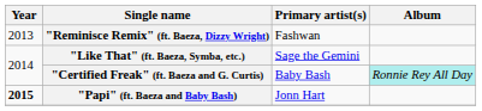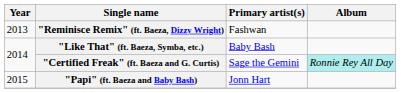"Like That" (ft. Baeza, Symba, etc.) | Primary artist(s): Sage the Gemini -> Baby Bash
"Certified Freak" (ft. Baeza and G. Curtis) | Primary artist(s): Baby Bash -> Sage the Gemini
"Papi" (ft. Baeza and Baby Bash) | Year: bold -> normal
